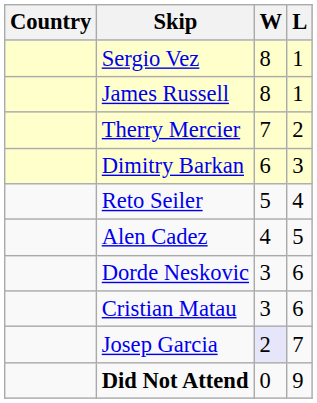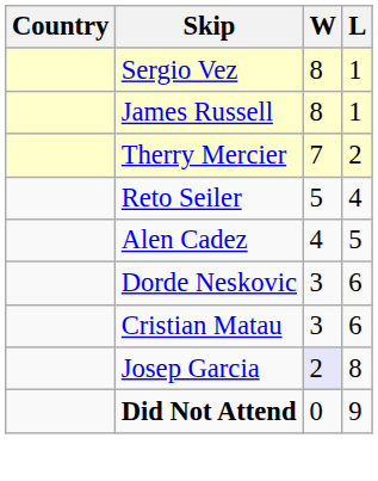- row: Dimitry Barkan | 6 | 3
Josep Garcia | L: 7 -> 8
